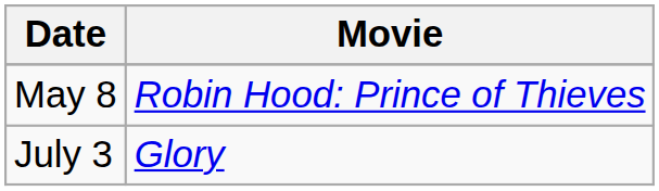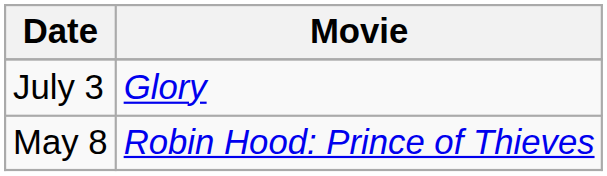rows swapped: May 8 <-> July 3
